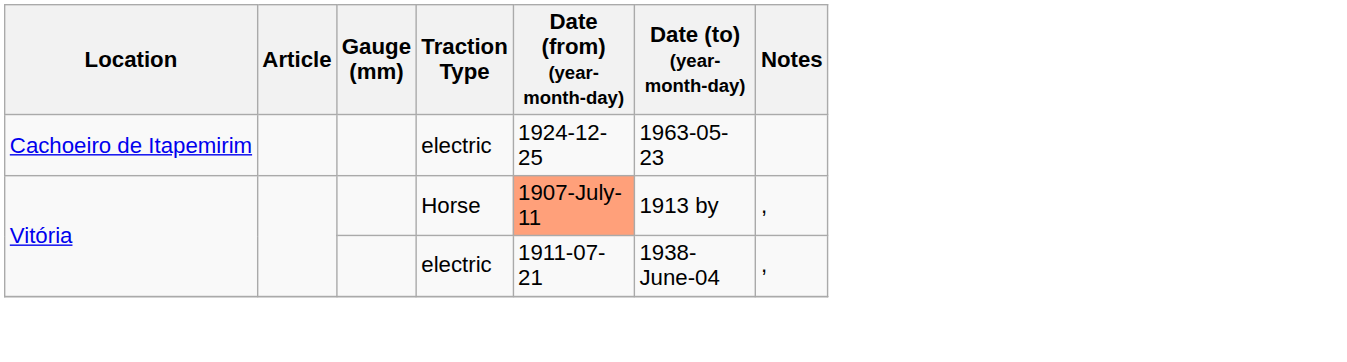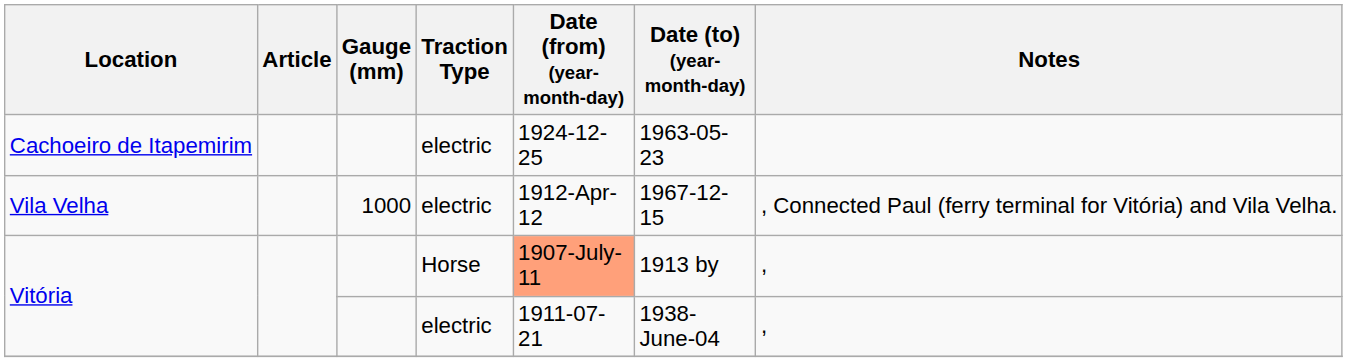+ row: Vila Velha | 1000 | electric | 1912-Apr-12 | 1967-12-15 | , Connected Paul (ferry terminal for Vitória) and Vila Velha.
